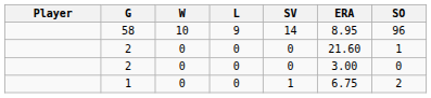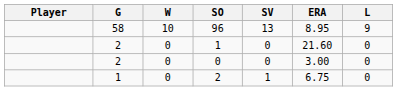columns swapped: L <-> SO
58 | SV: 14 -> 13
